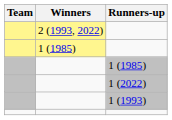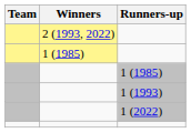rows swapped: 1 (1993) <-> 1 (2022)
